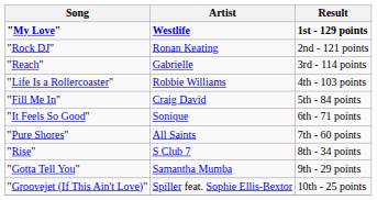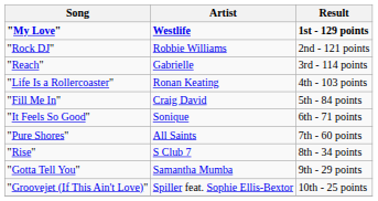"Rock DJ" | Artist: Ronan Keating -> Robbie Williams
"Life Is a Rollercoaster" | Artist: Robbie Williams -> Ronan Keating
